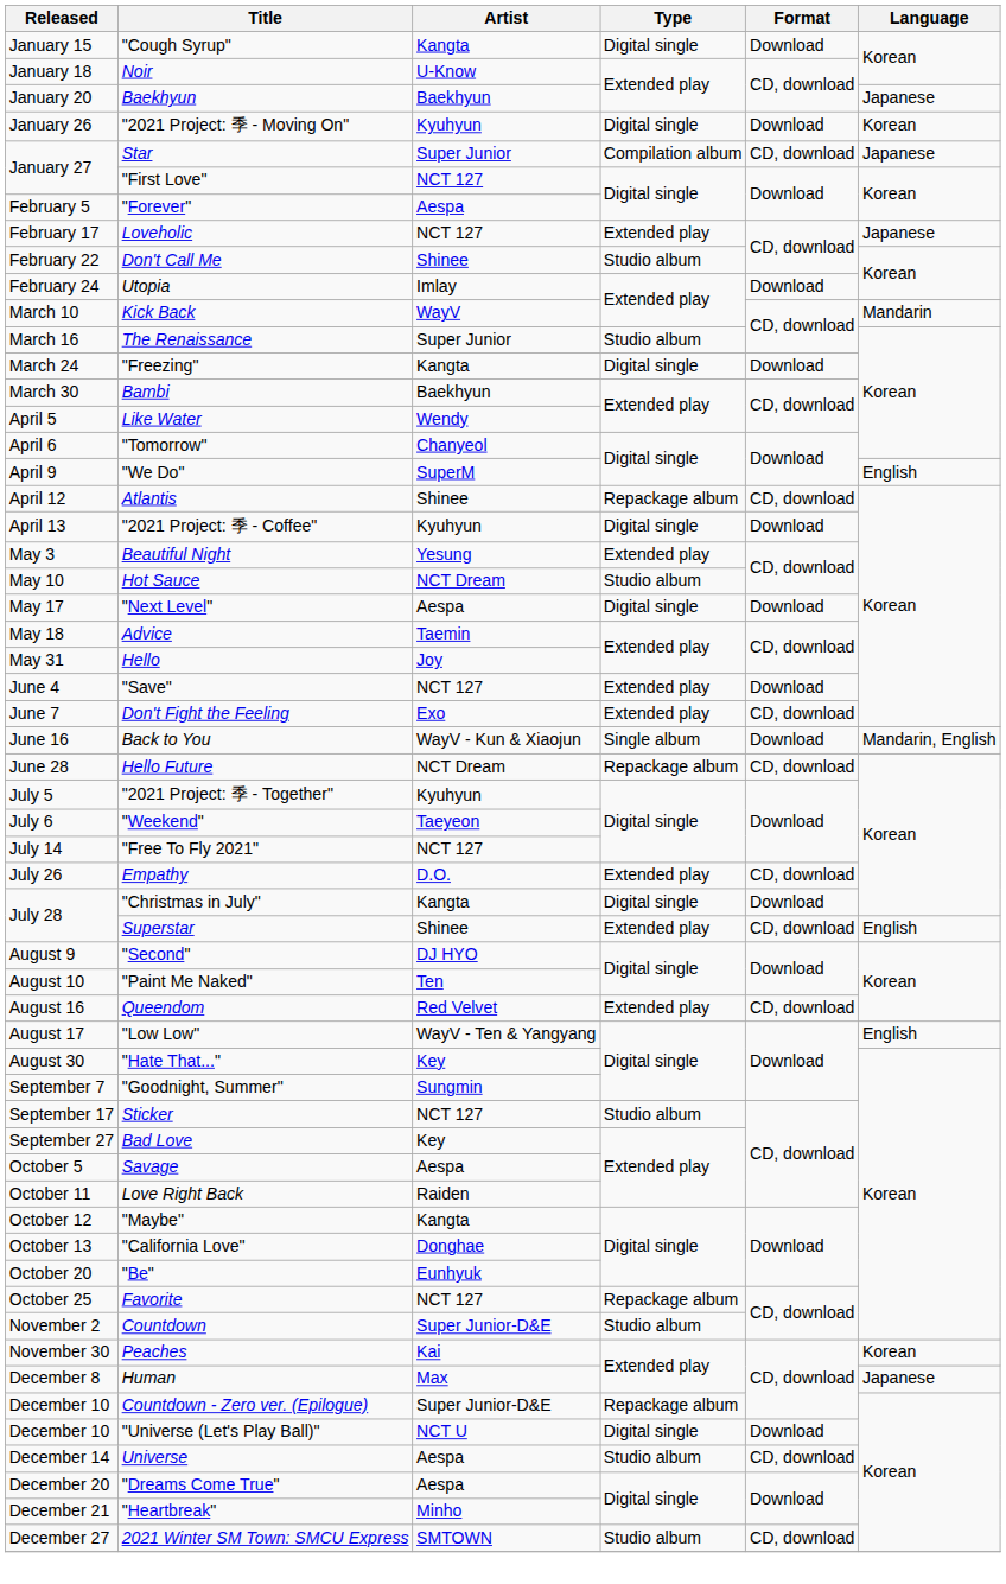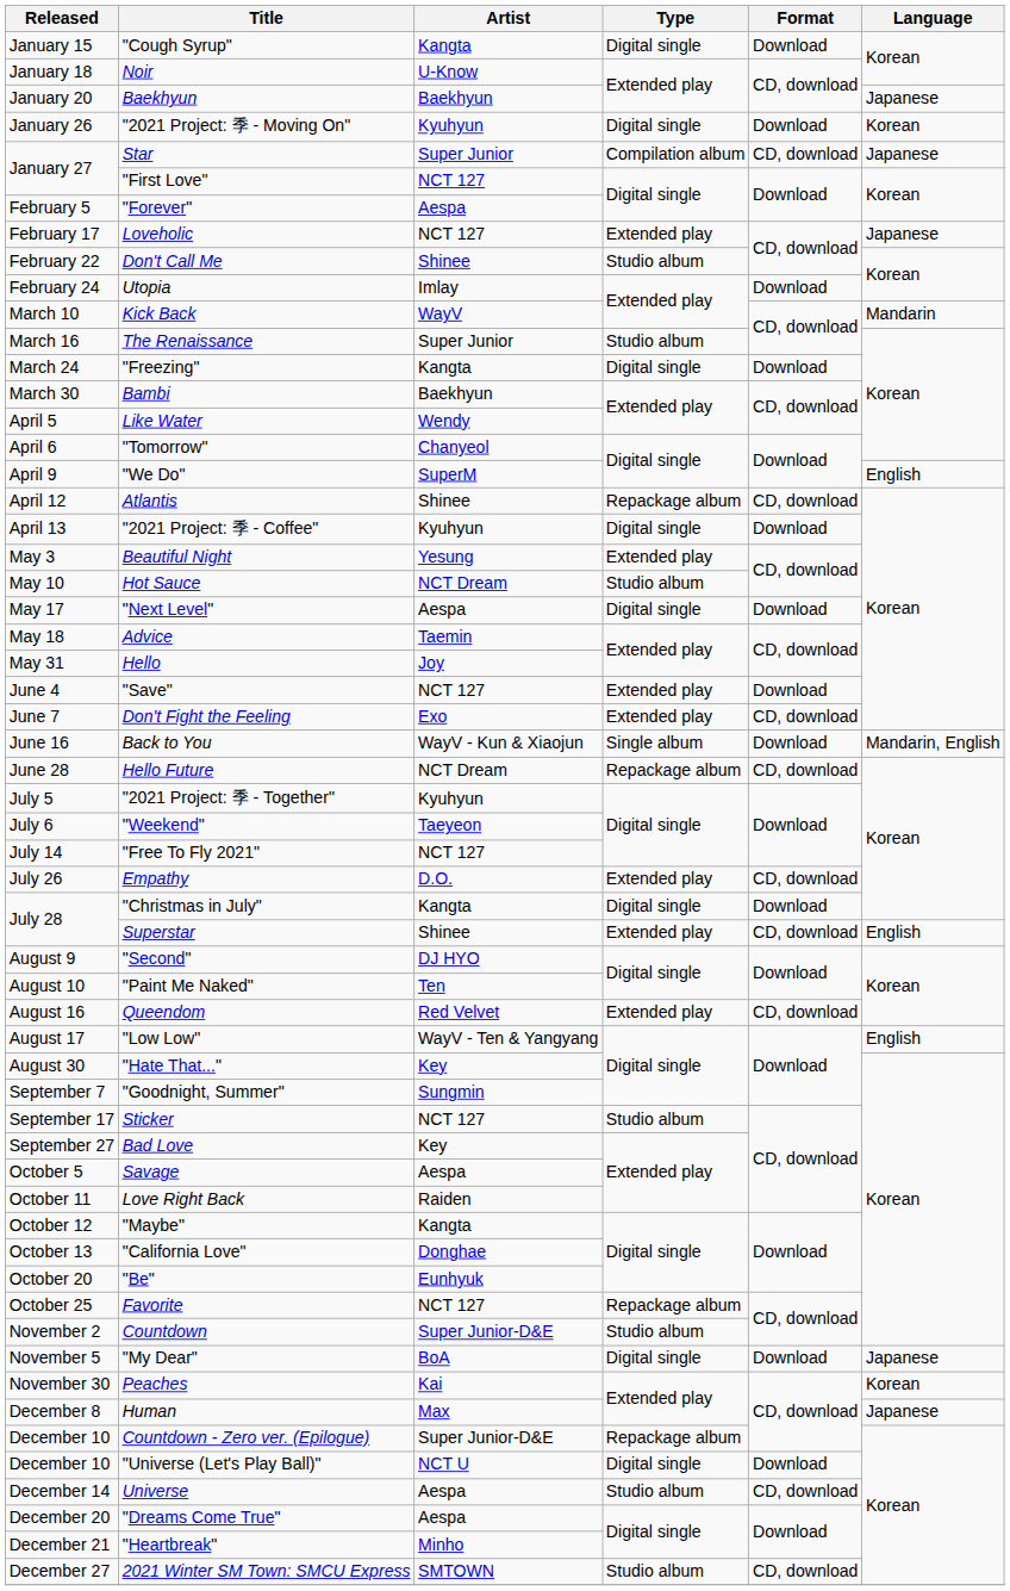+ row: November 5 | "My Dear" | BoA | Digital single | Download | Japanese
